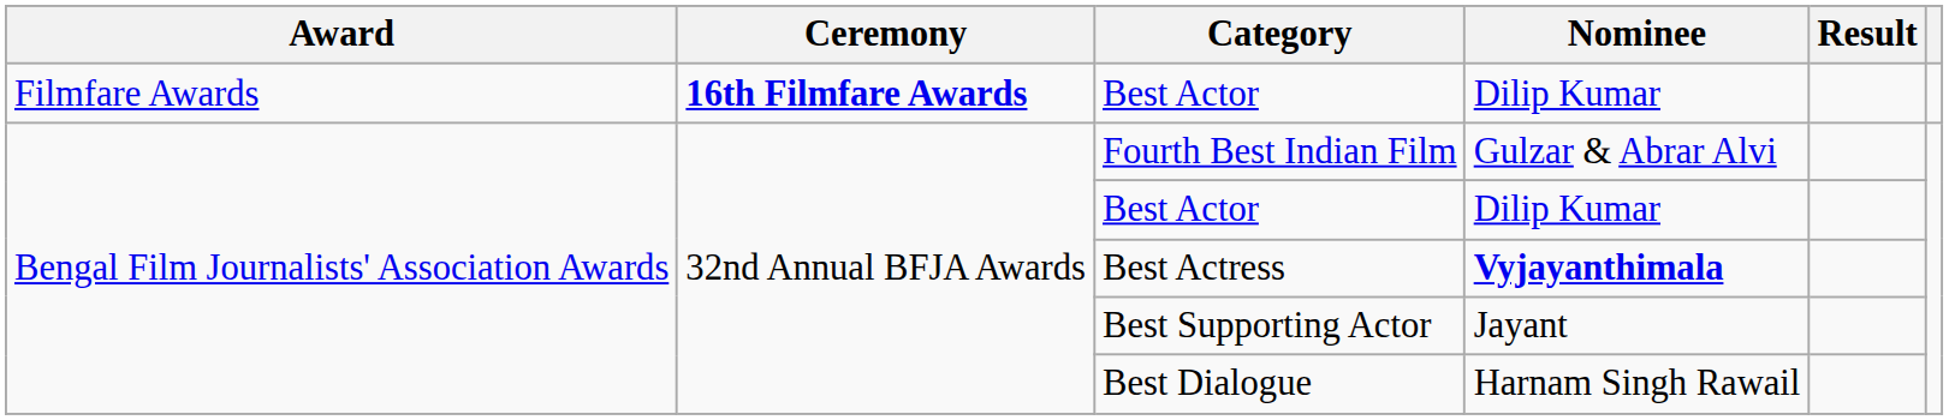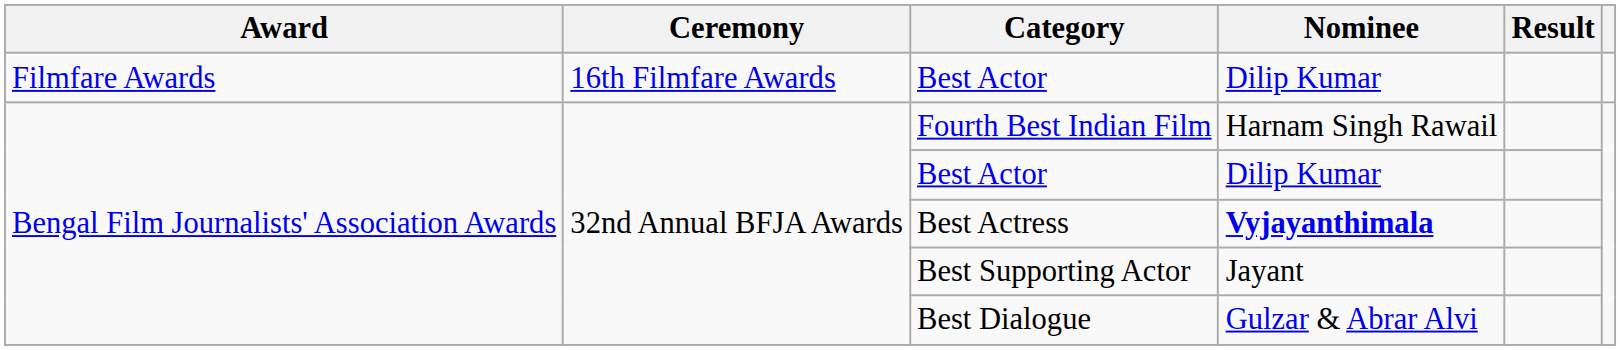Filmfare Awards / Best Actor | Ceremony: bold -> normal
Fourth Best Indian Film | Nominee: Gulzar & Abrar Alvi -> Harnam Singh Rawail
Best Dialogue | Nominee: Harnam Singh Rawail -> Gulzar & Abrar Alvi
